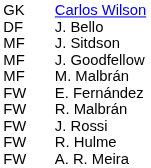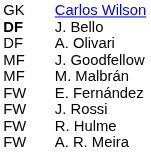J. Bello | column 1: normal -> bold
+ row: DF | A. Olivari
- row: MF | J. Sitdson
- row: FW | R. Malbrán
